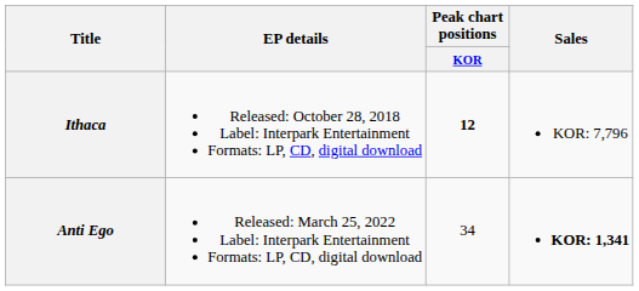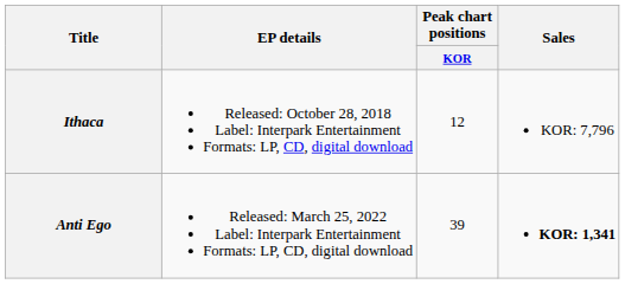Ithaca | Peak chart positions / KOR: bold -> normal
Anti Ego | Peak chart positions / KOR: 34 -> 39
